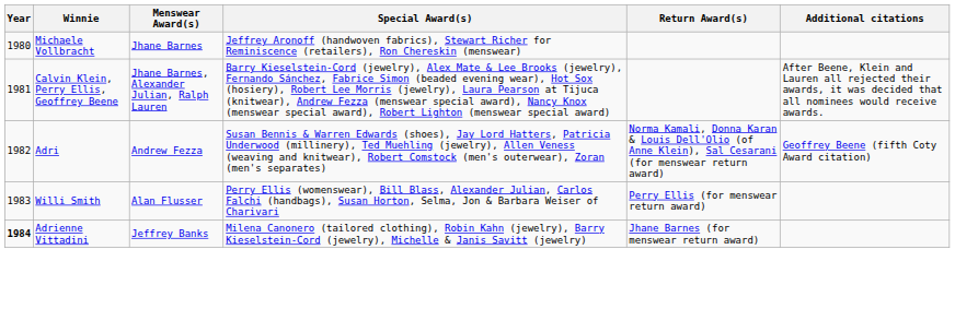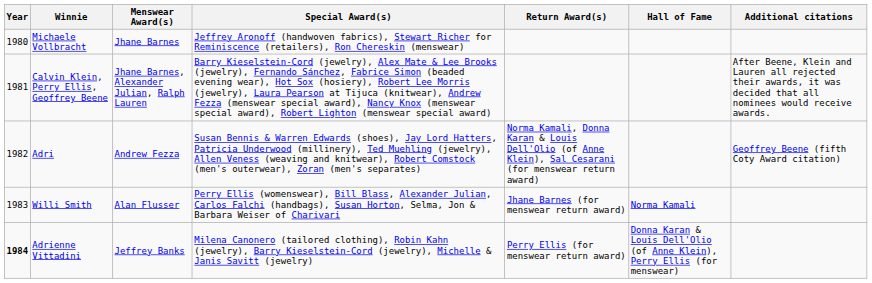+ column: Hall of Fame | Norma Kamali | Donna Karan & Louis Dell'Olio (of Anne Klein), Perry Ellis (for menswear)
Willi Smith | Return Award(s): Perry Ellis (for menswear return award) -> Jhane Barnes (for menswear return award)
Adrienne Vittadini | Return Award(s): Jhane Barnes (for menswear return award) -> Perry Ellis (for menswear return award)
